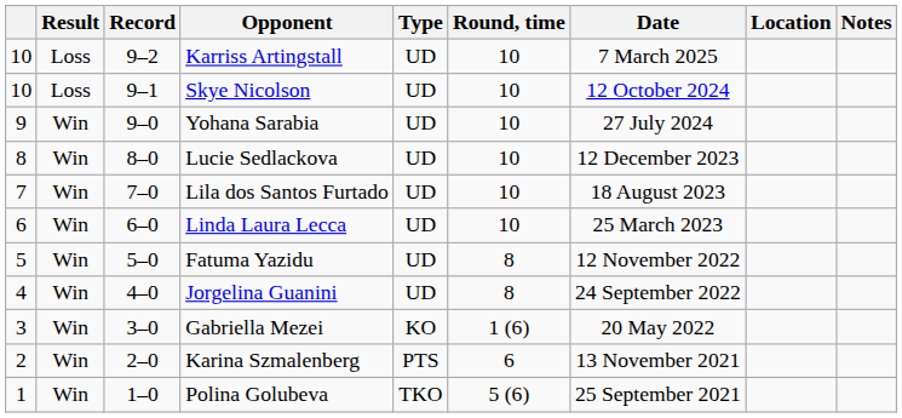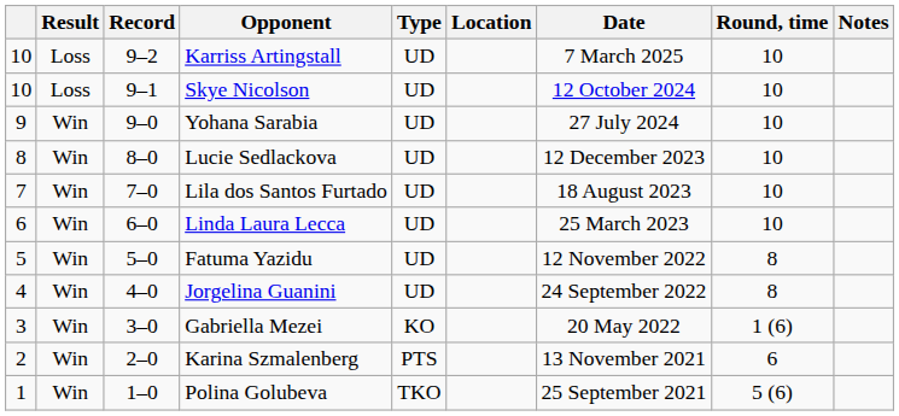columns swapped: Round, time <-> Location
